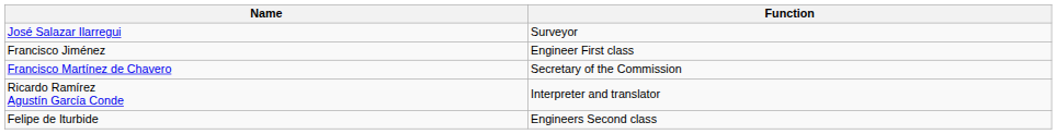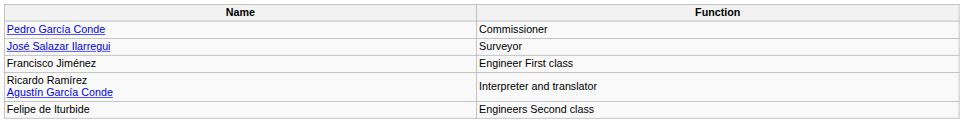+ row: Pedro García Conde | Commissioner
- row: Francisco Martínez de Chavero | Secretary of the Commission
